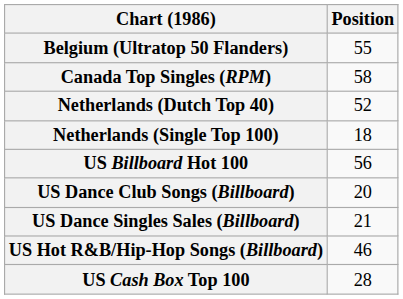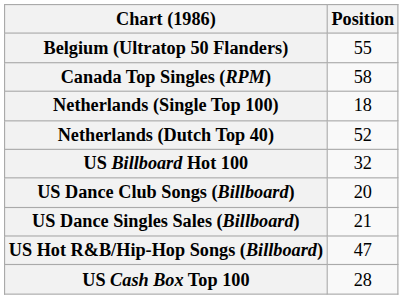rows swapped: Netherlands (Dutch Top 40) <-> Netherlands (Single Top 100)
US Billboard Hot 100 | Position: 56 -> 32
US Hot R&B/Hip-Hop Songs (Billboard) | Position: 46 -> 47
